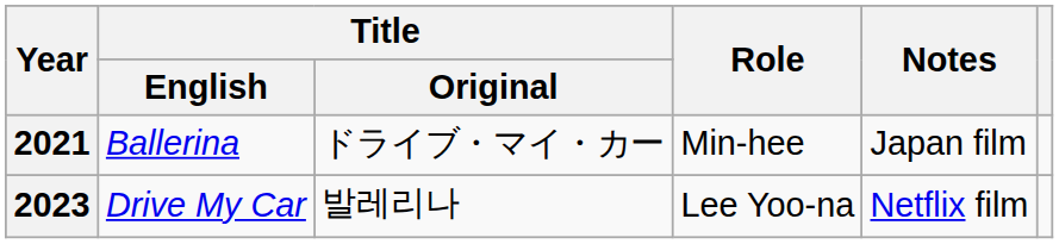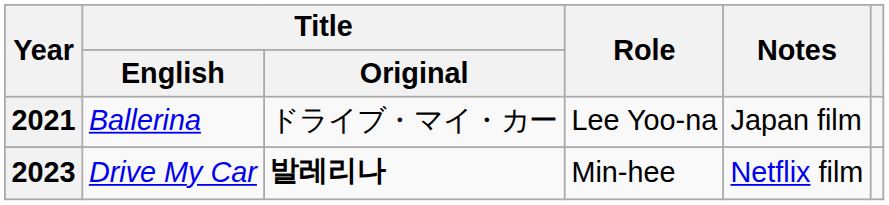2021 | Role: Min-hee -> Lee Yoo-na
2023 | Title / Original: normal -> bold
2023 | Role: Lee Yoo-na -> Min-hee
